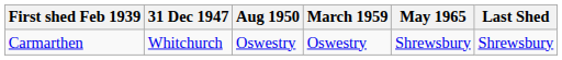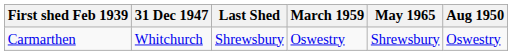columns swapped: Aug 1950 <-> Last Shed
